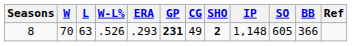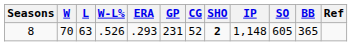8 | GP: bold -> normal
8 | CG: 49 -> 52
8 | BB: 366 -> 365
